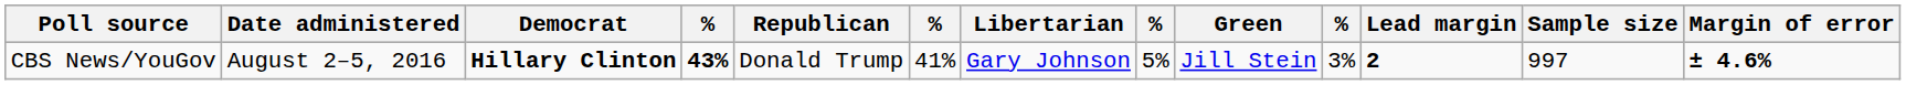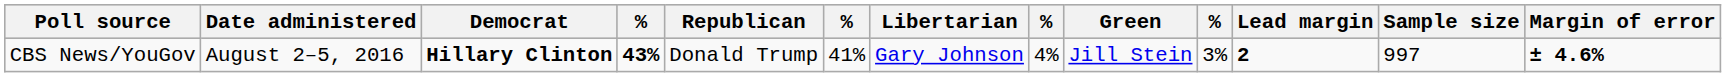CBS News/YouGov | column 8: 5% -> 4%
